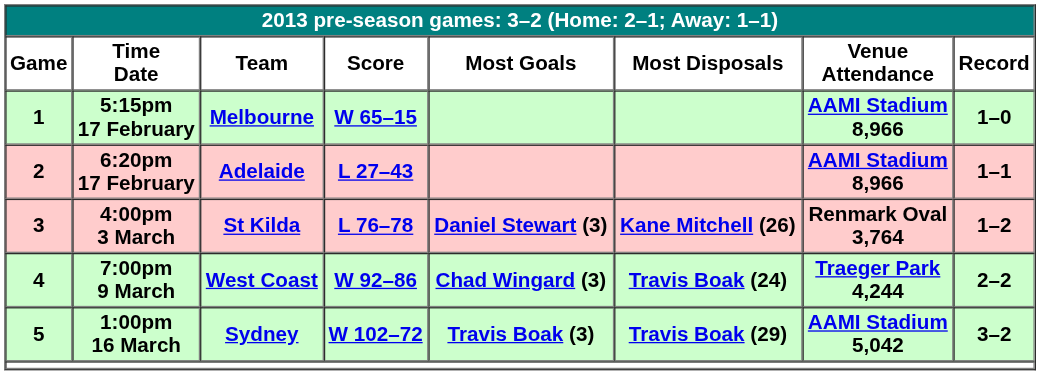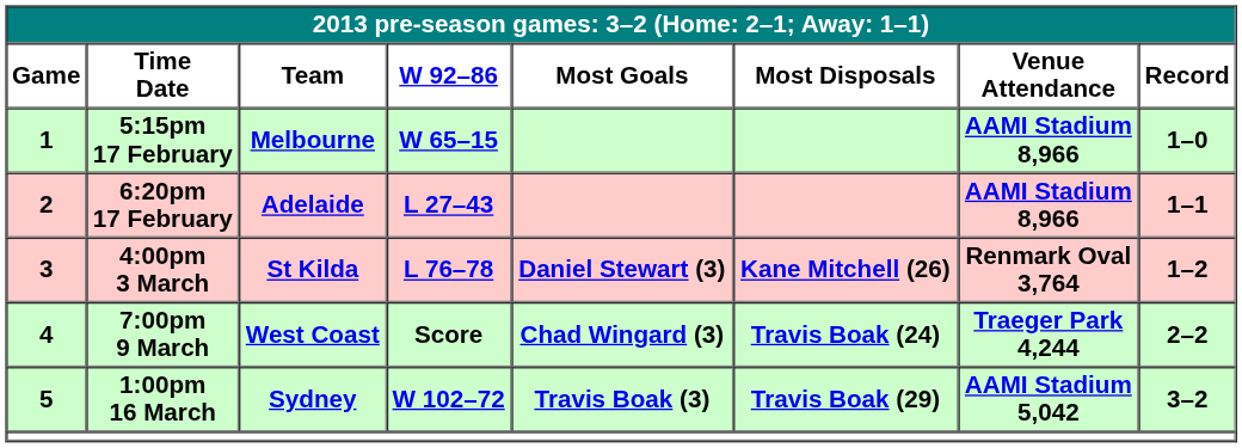Time Date | column 4: Score -> W 92–86
7:00pm 9 March | column 4: W 92–86 -> Score
